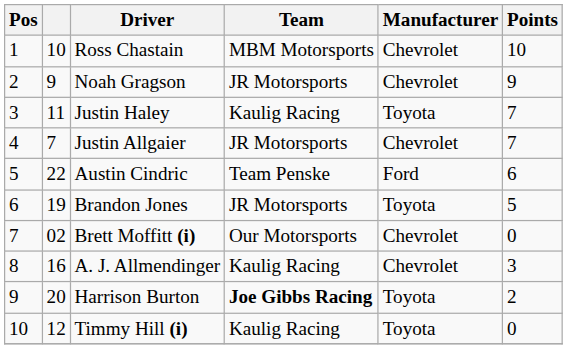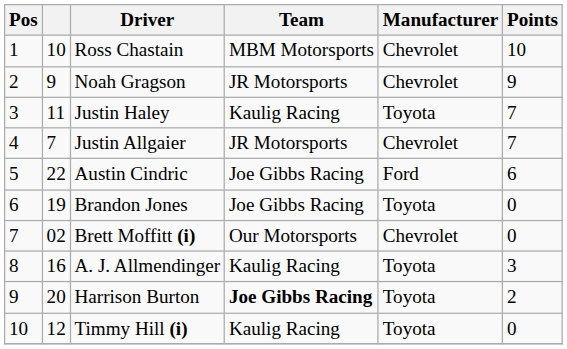Austin Cindric | Team: Team Penske -> Joe Gibbs Racing
Brandon Jones | Team: JR Motorsports -> Joe Gibbs Racing
Brandon Jones | Points: 5 -> 0
A. J. Allmendinger | Manufacturer: Chevrolet -> Toyota
